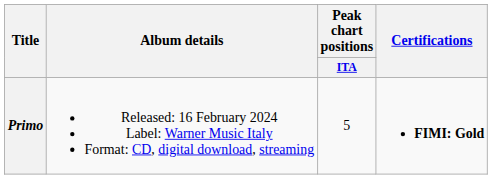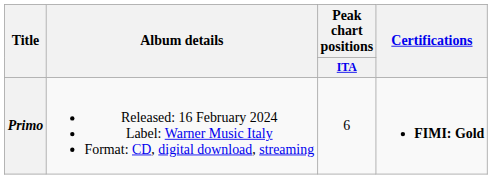Primo | Peak chart positions / ITA: 5 -> 6
